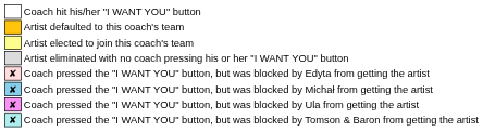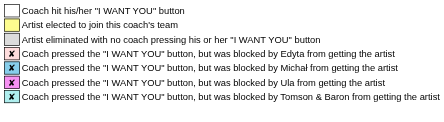- row: Artist defaulted to this coach's team
